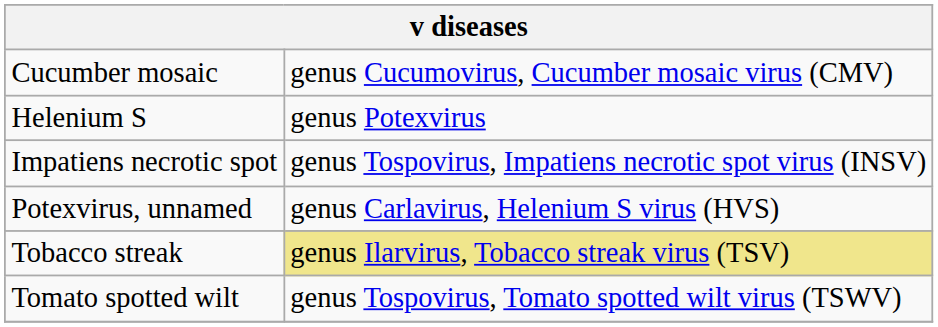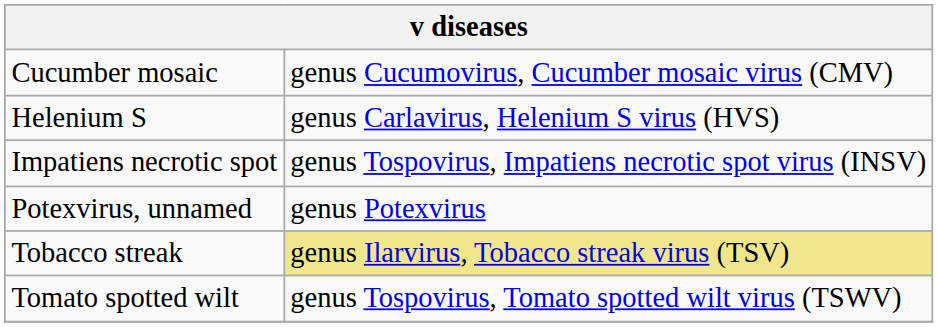Helenium S | column 2: genus Potexvirus -> genus Carlavirus, Helenium S virus (HVS)
Potexvirus, unnamed | column 2: genus Carlavirus, Helenium S virus (HVS) -> genus Potexvirus
